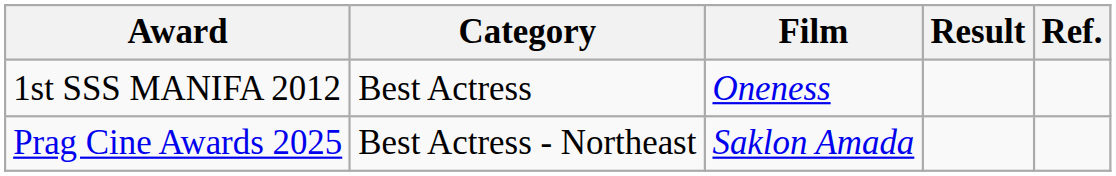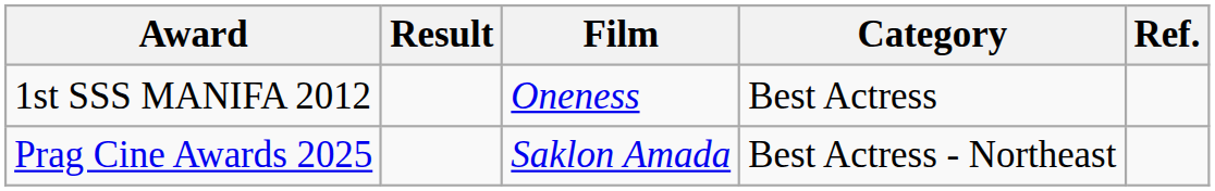columns swapped: Category <-> Result
